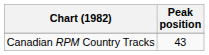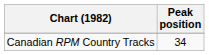Canadian RPM Country Tracks | Peak position: 43 -> 34
